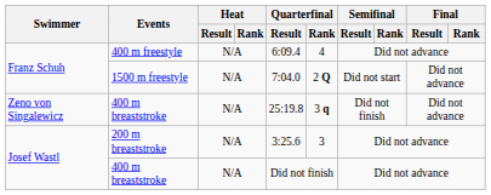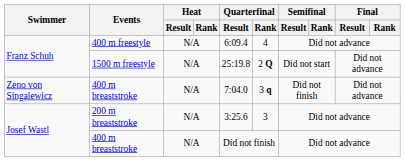1500 m freestyle | Quarterfinal / Result: 7:04.0 -> 25:19.8
Zeno von Singalewicz / 400 m breaststroke | Quarterfinal / Result: 25:19.8 -> 7:04.0
